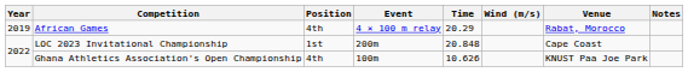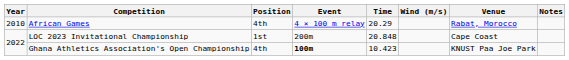African Games | Year: 2019 -> 2010
Ghana Athletics Association's Open Championship | Event: normal -> bold
Ghana Athletics Association's Open Championship | Time: 10.626 -> 10.423
